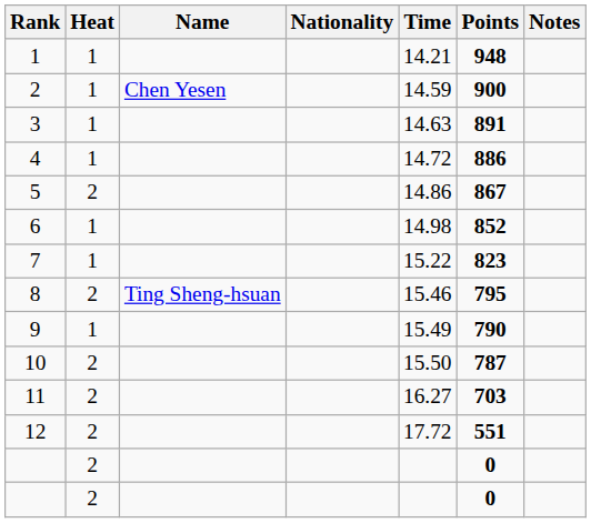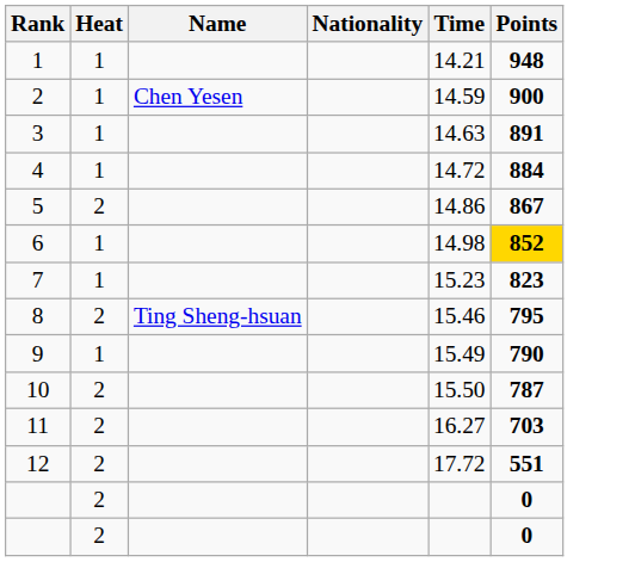- column: Notes
4 | Points: 886 -> 884
6 | Points: no background -> gold background
7 | Time: 15.22 -> 15.23
